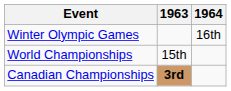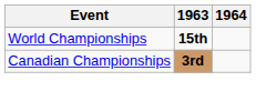- row: Winter Olympic Games | 16th
World Championships | 1963: normal -> bold
